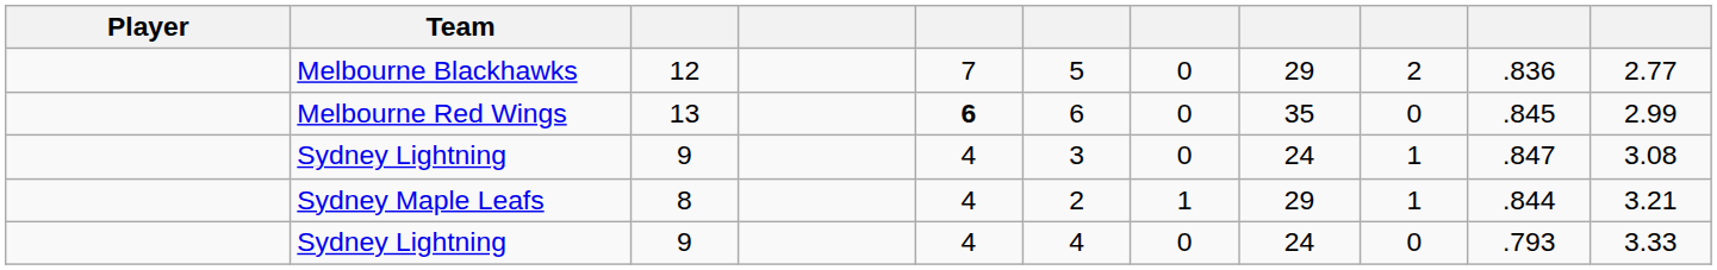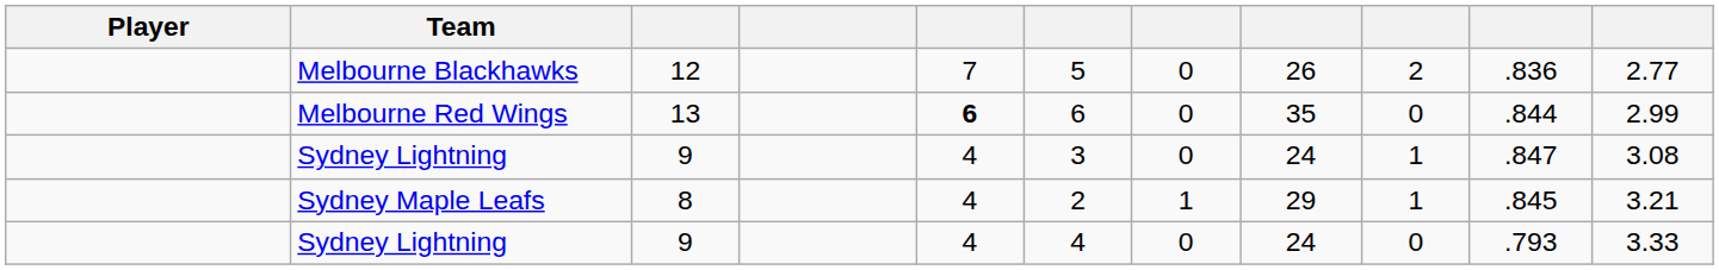Melbourne Blackhawks | column 8: 29 -> 26
Melbourne Red Wings | column 10: .845 -> .844
Sydney Maple Leafs | column 10: .844 -> .845
